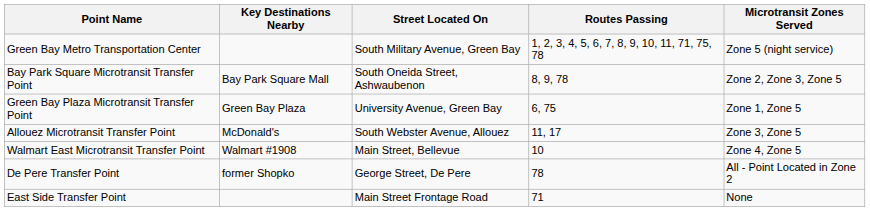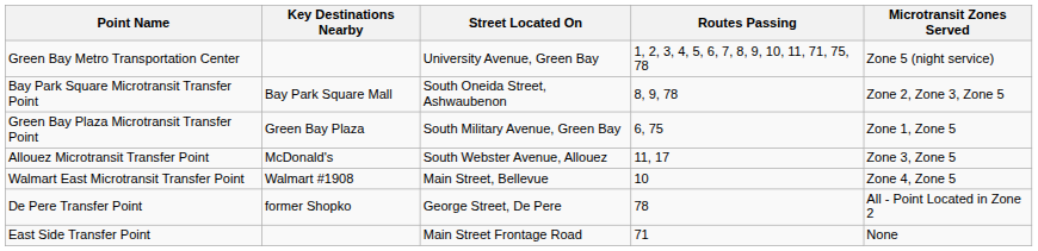Green Bay Metro Transportation Center | Street Located On: South Military Avenue, Green Bay -> University Avenue, Green Bay
Green Bay Plaza Microtransit Transfer Point | Street Located On: University Avenue, Green Bay -> South Military Avenue, Green Bay
